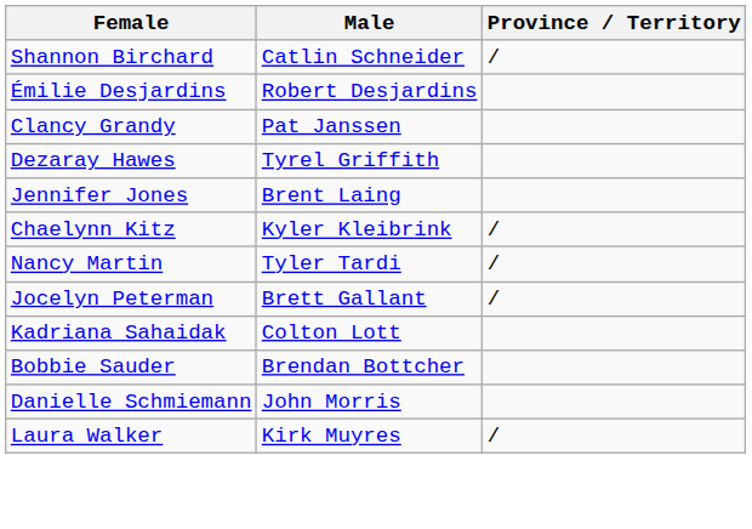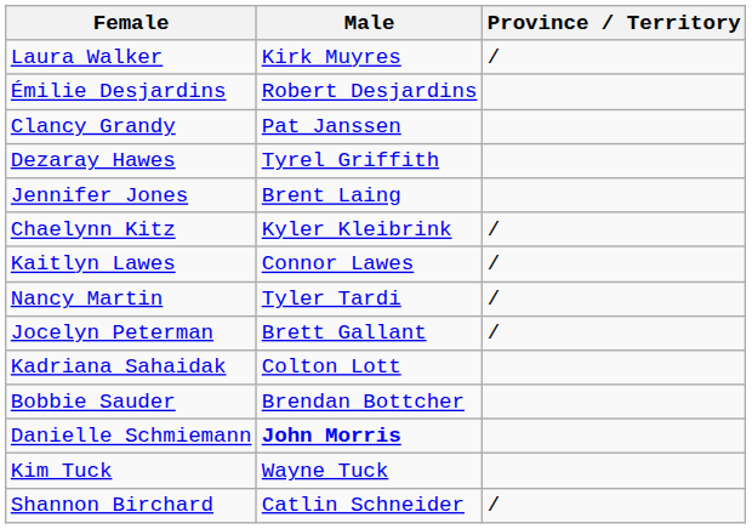rows swapped: Shannon Birchard <-> Laura Walker
+ row: Kaitlyn Lawes | Connor Lawes | /
Danielle Schmiemann | Male: normal -> bold
+ row: Kim Tuck | Wayne Tuck
